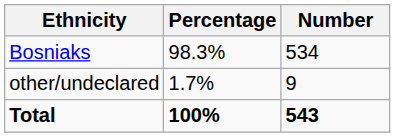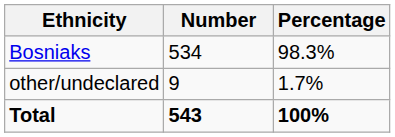columns swapped: Number <-> Percentage
